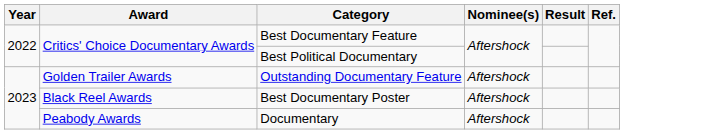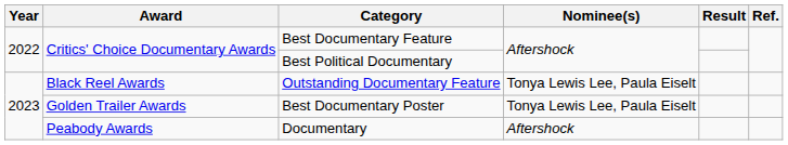Outstanding Documentary Feature | Award: Golden Trailer Awards -> Black Reel Awards
Outstanding Documentary Feature | Nominee(s): Aftershock -> Tonya Lewis Lee, Paula Eiselt
Best Documentary Poster | Award: Black Reel Awards -> Golden Trailer Awards
Best Documentary Poster | Nominee(s): Aftershock -> Tonya Lewis Lee, Paula Eiselt
